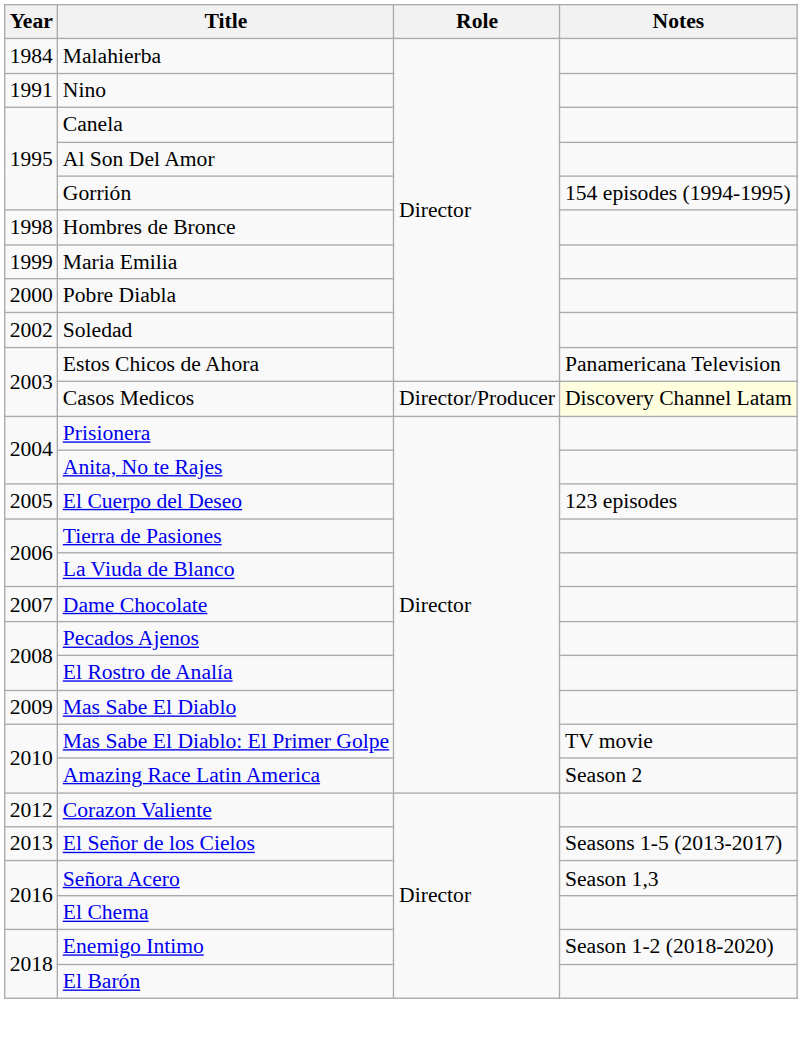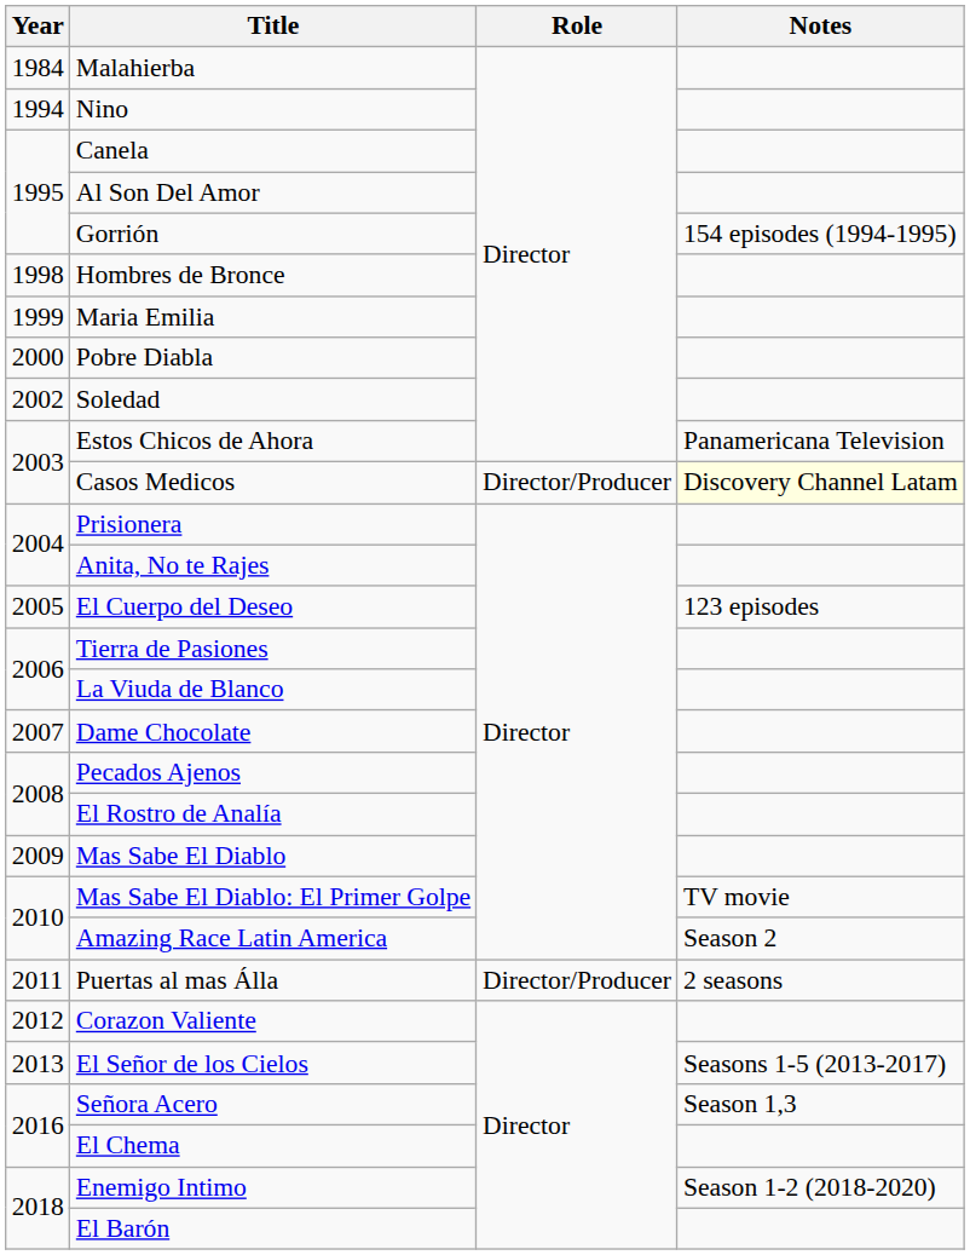Nino | Year: 1991 -> 1994
+ row: 2011 | Puertas al mas Álla | Director/Producer | 2 seasons
